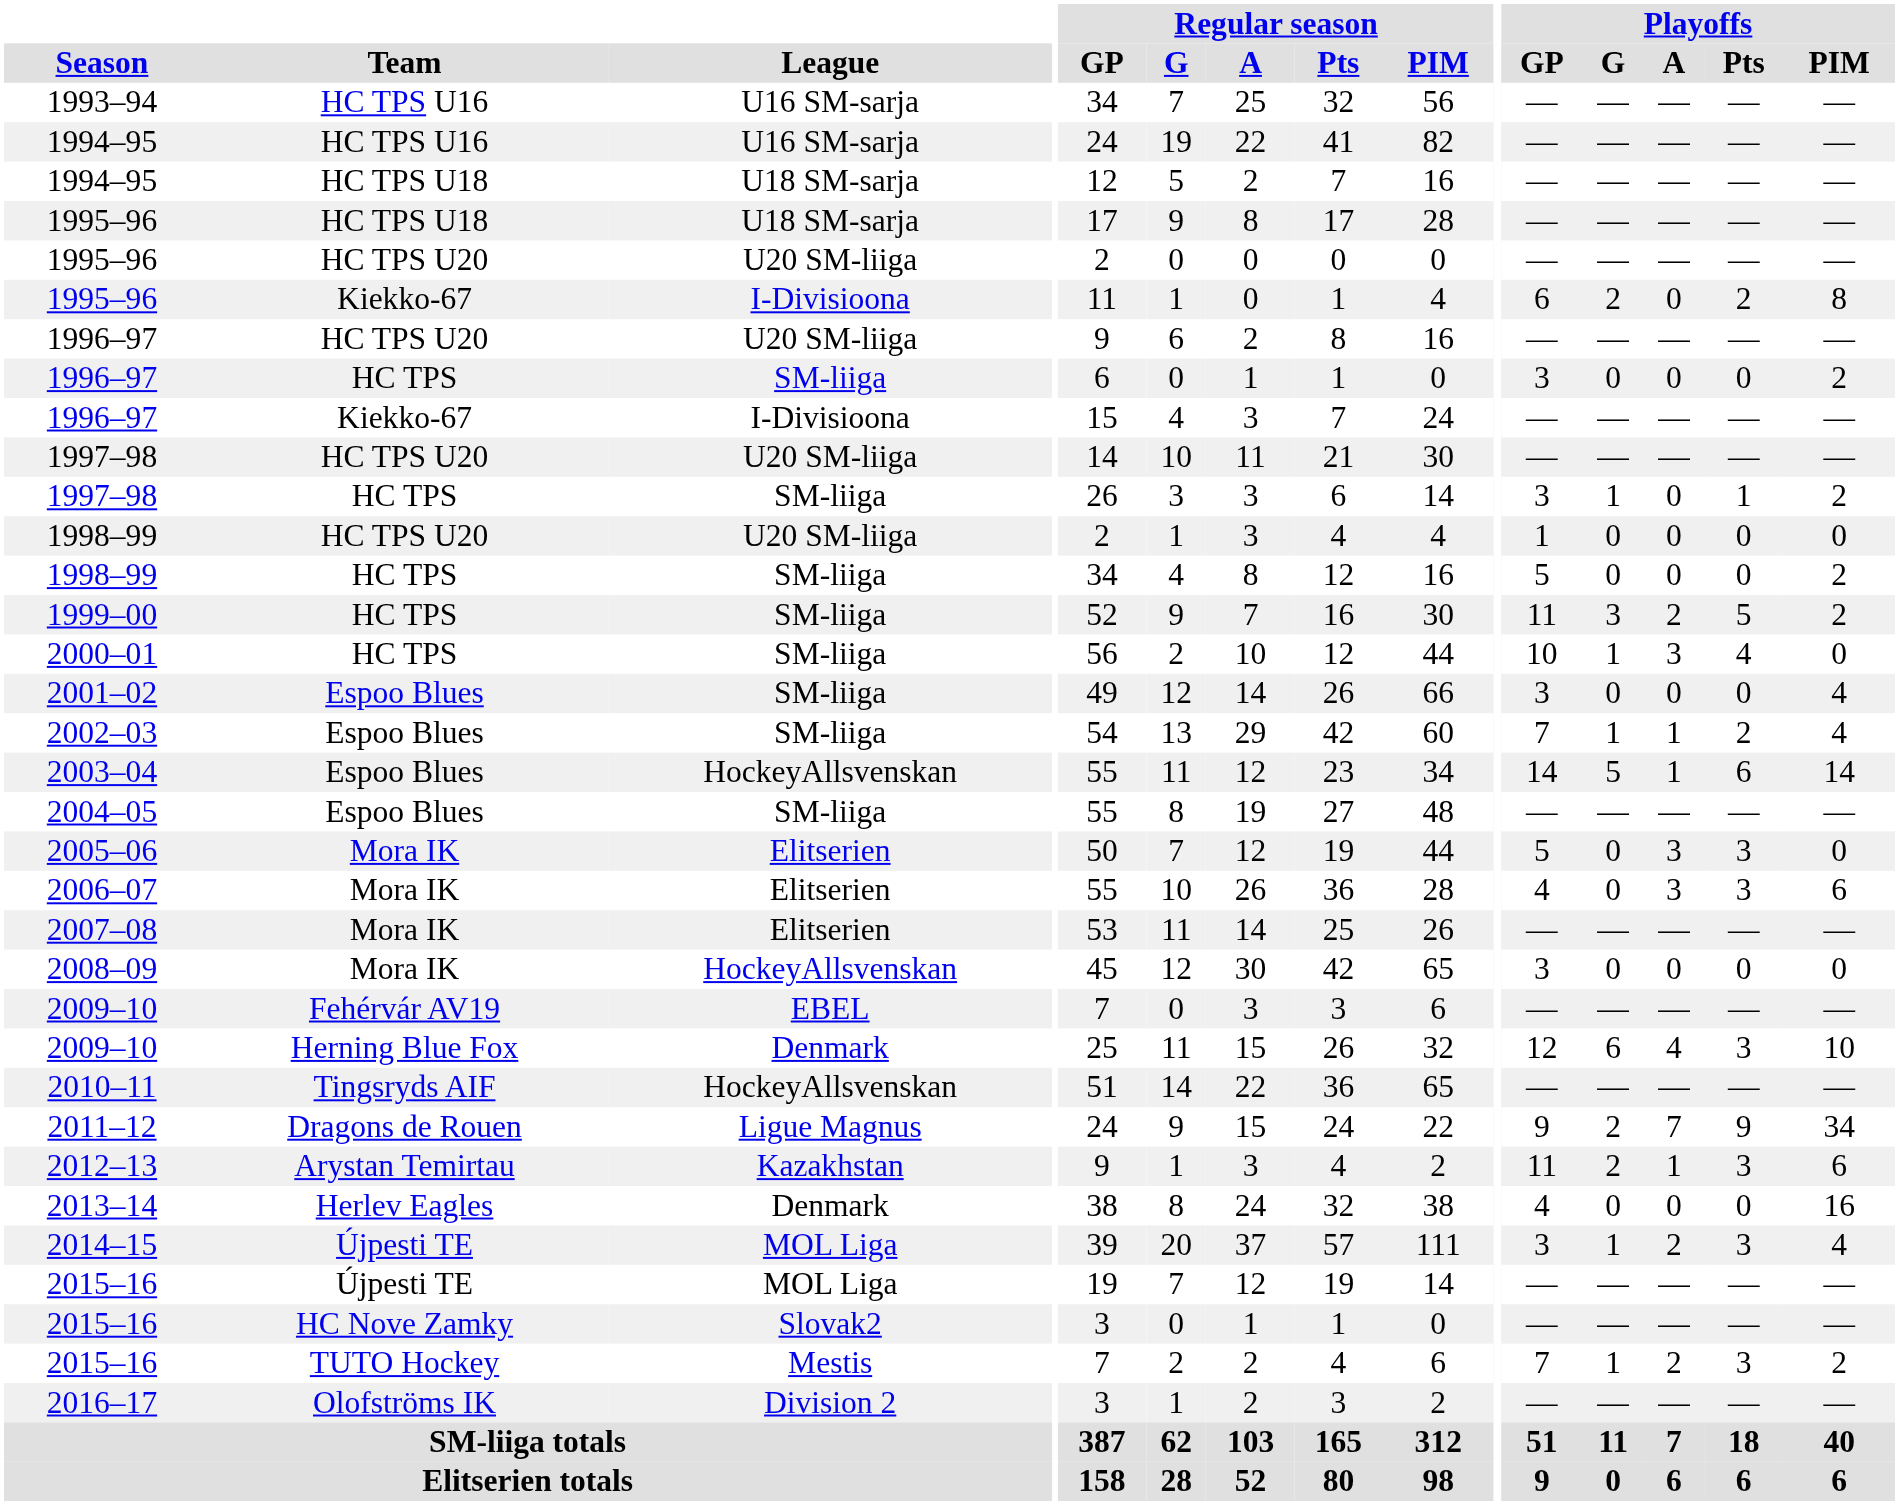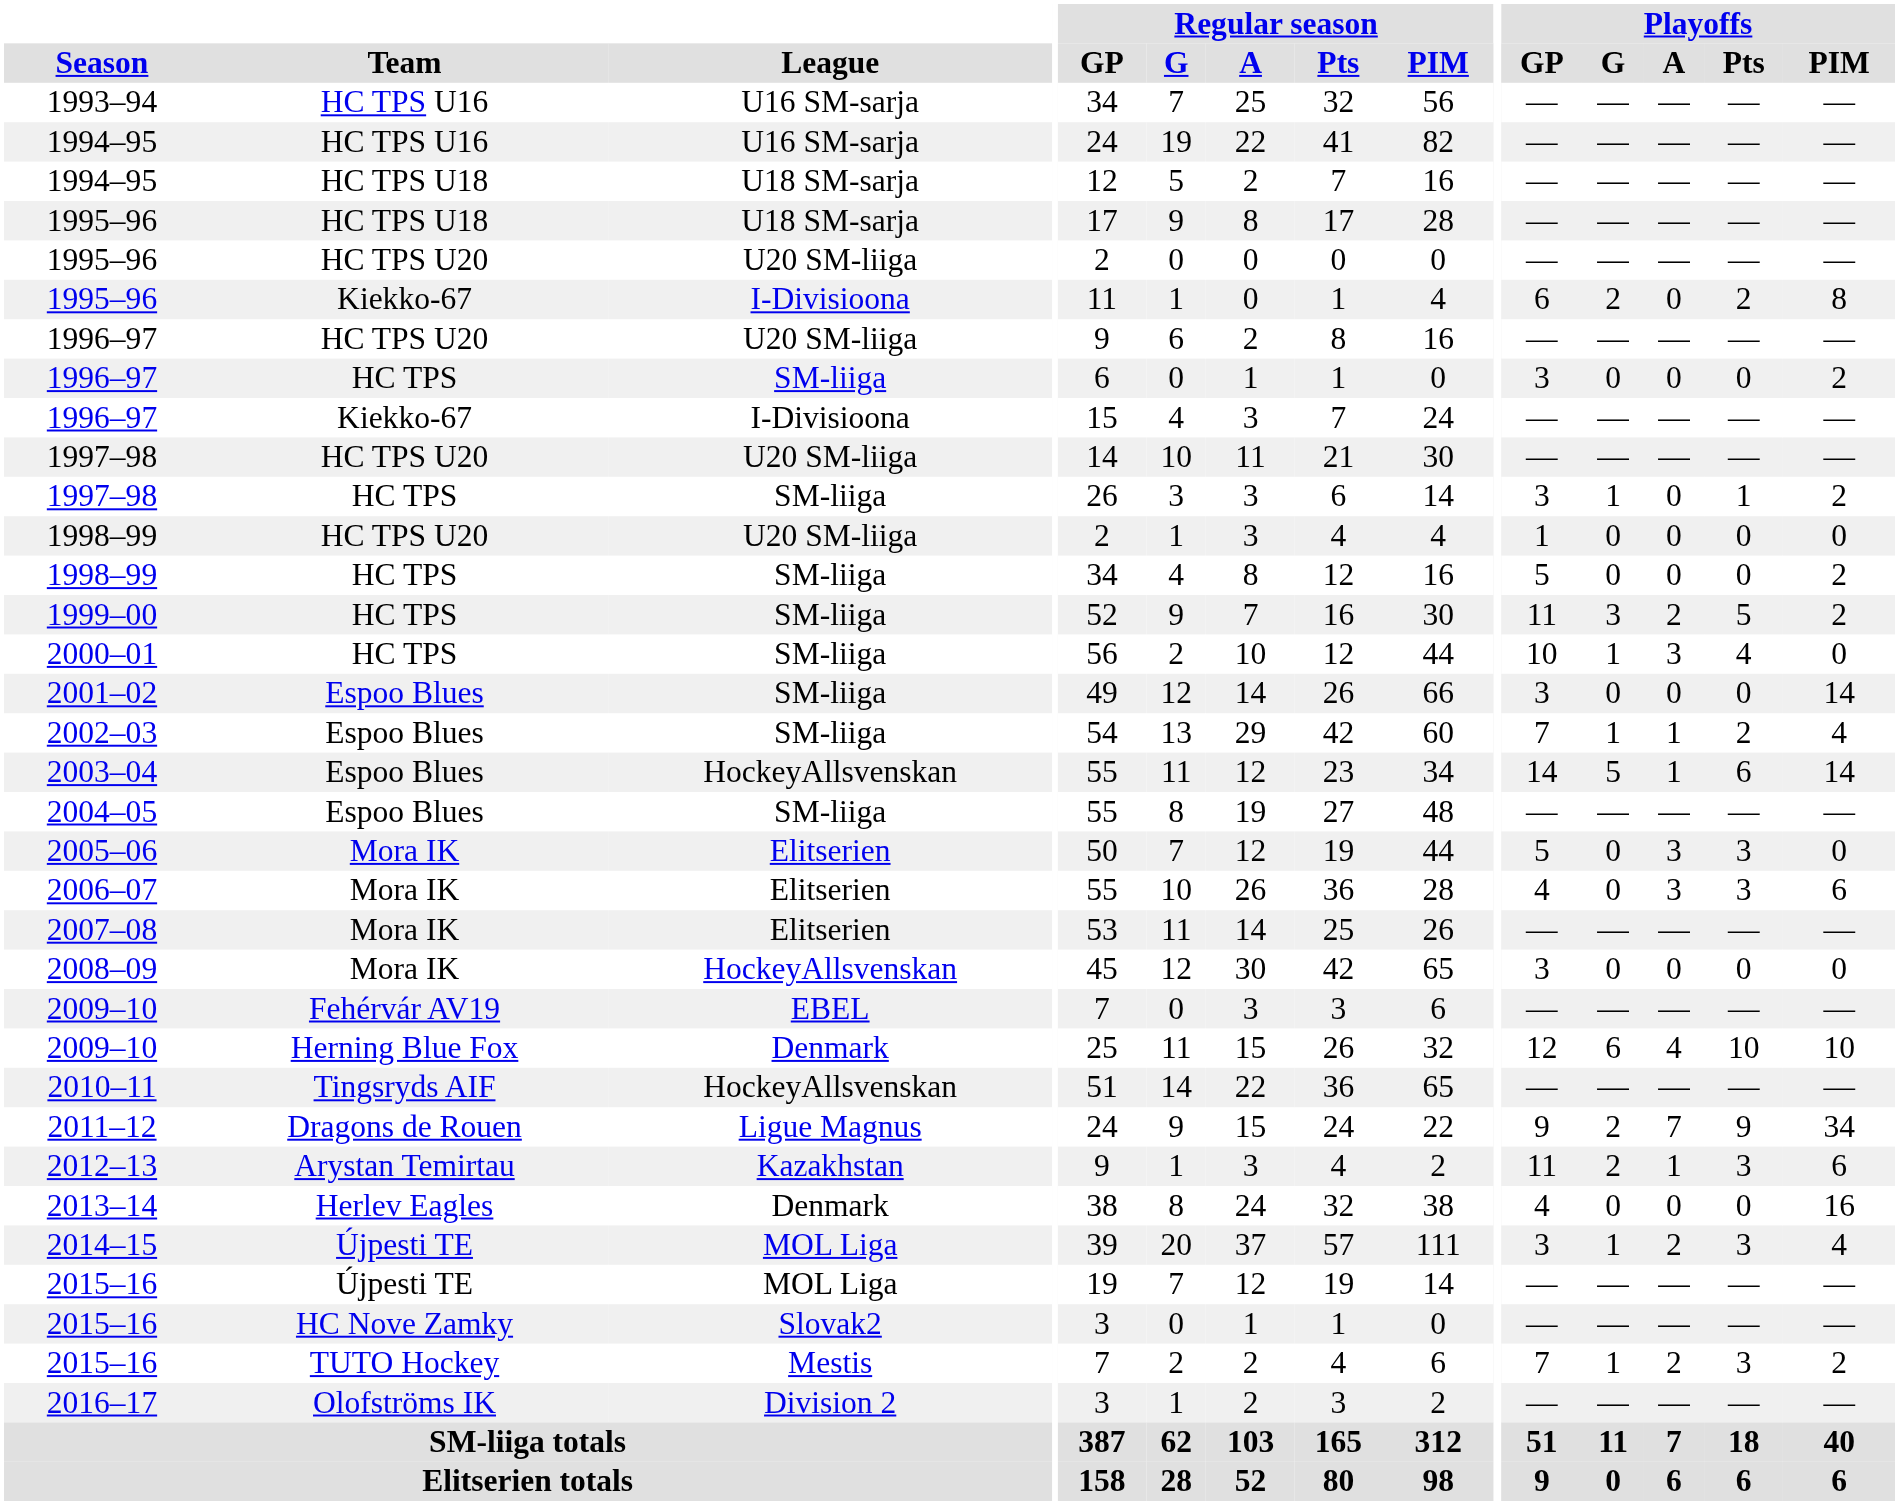2001–02 | Playoffs / PIM: 4 -> 14
2009–10 / Herning Blue Fox | Playoffs / Pts: 3 -> 10
